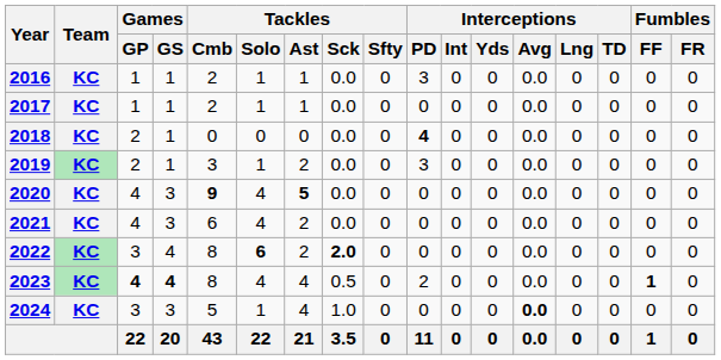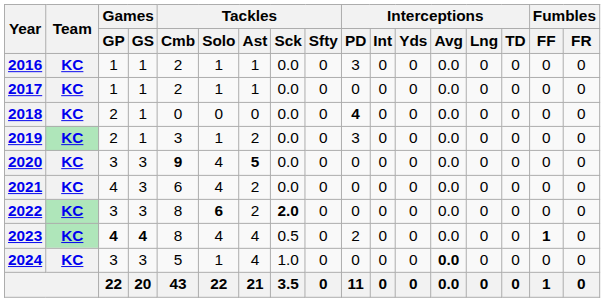2020 | Games / GP: 4 -> 3
2022 | Games / GS: 4 -> 3
